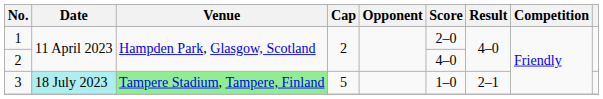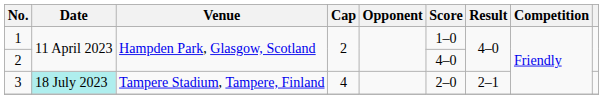1 | Score: 2–0 -> 1–0
3 | Venue: lightgreen background -> no background
3 | Cap: 5 -> 4
3 | Score: 1–0 -> 2–0
